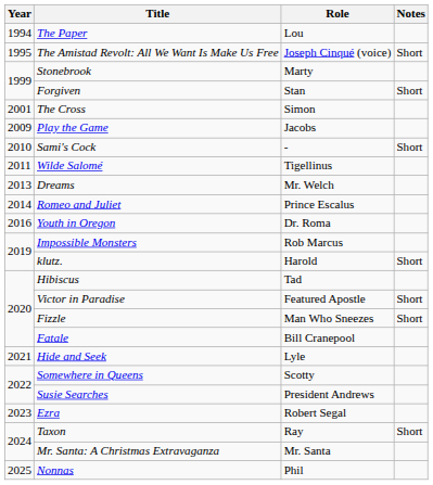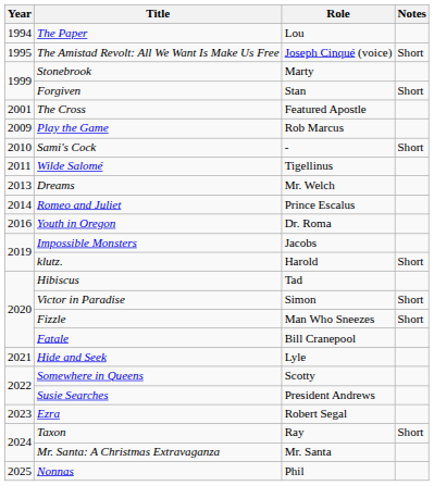The Cross | Role: Simon -> Featured Apostle
Play the Game | Role: Jacobs -> Rob Marcus
Impossible Monsters | Role: Rob Marcus -> Jacobs
Victor in Paradise | Role: Featured Apostle -> Simon
